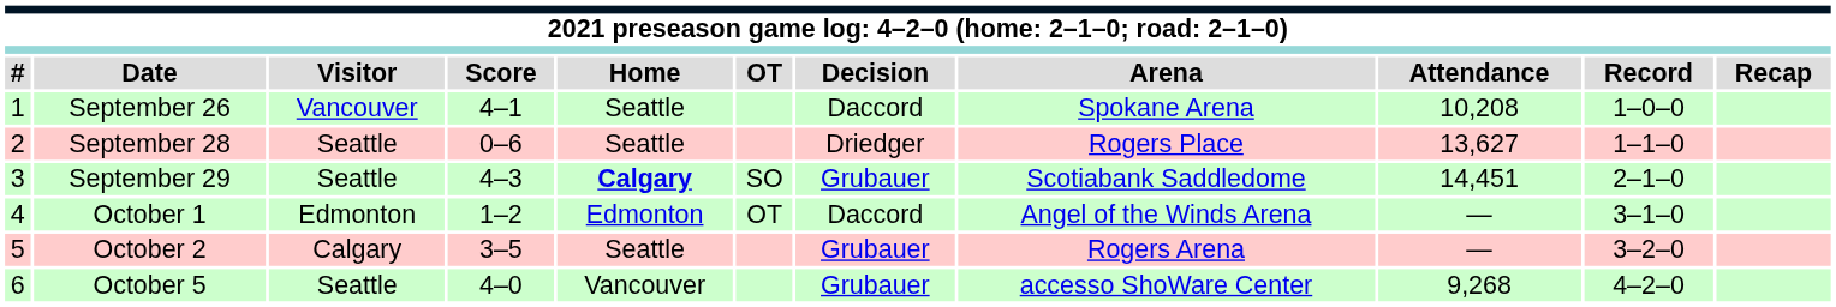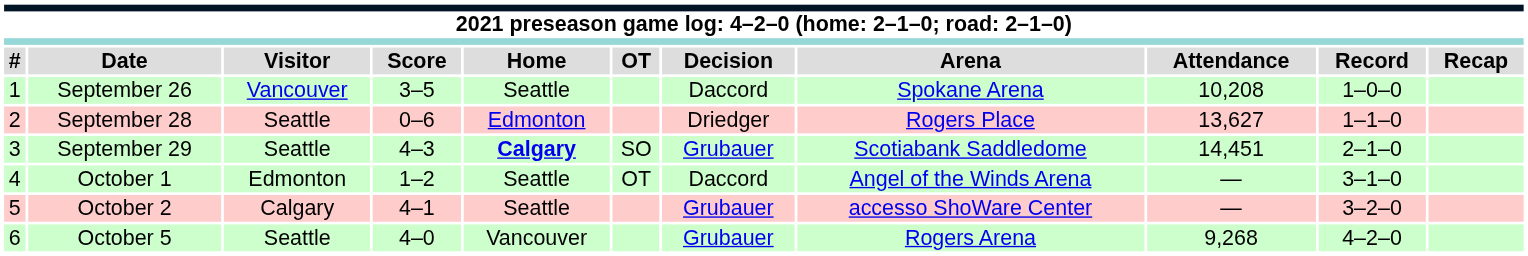September 26 | Score: 4–1 -> 3–5
September 28 | Home: Seattle -> Edmonton
October 1 | Home: Edmonton -> Seattle
October 2 | Score: 3–5 -> 4–1
October 2 | Arena: Rogers Arena -> accesso ShoWare Center
October 5 | Arena: accesso ShoWare Center -> Rogers Arena
